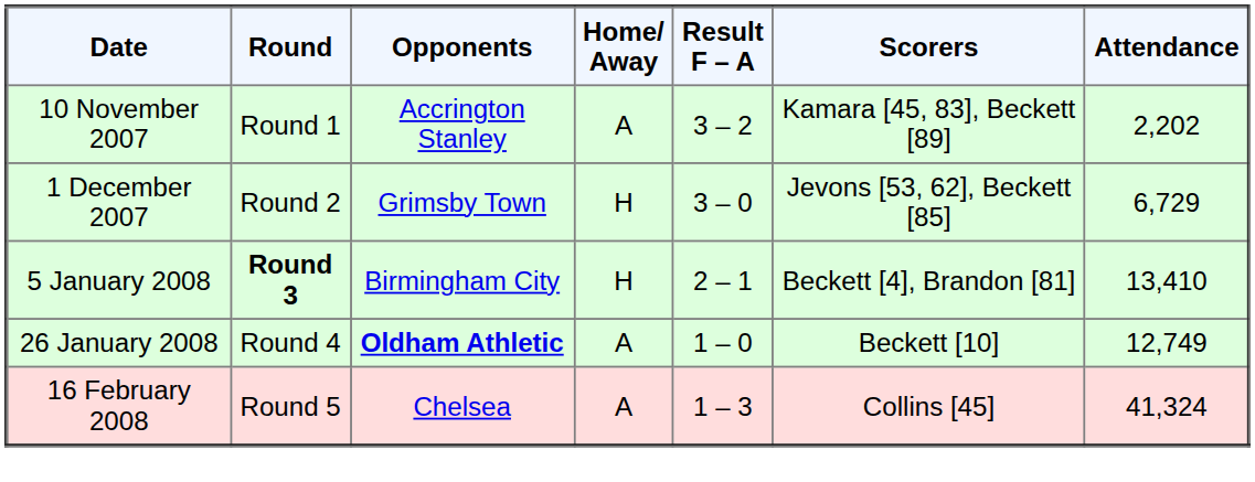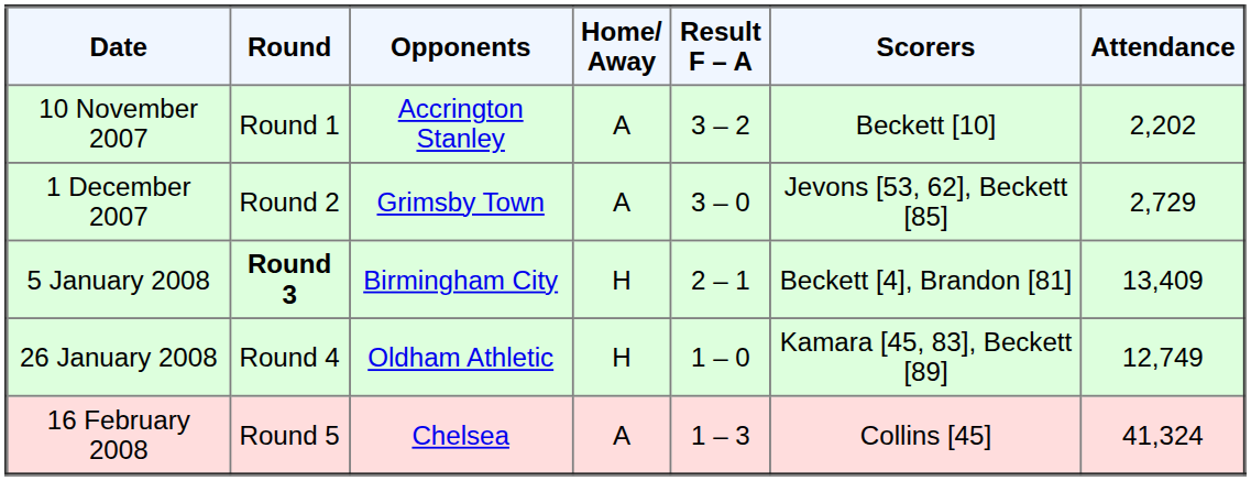10 November 2007 | Scorers: Kamara [45, 83], Beckett [89] -> Beckett [10]
1 December 2007 | Home/ Away: H -> A
1 December 2007 | Attendance: 6,729 -> 2,729
5 January 2008 | Attendance: 13,410 -> 13,409
26 January 2008 | Opponents: bold -> normal
26 January 2008 | Home/ Away: A -> H
26 January 2008 | Scorers: Beckett [10] -> Kamara [45, 83], Beckett [89]
